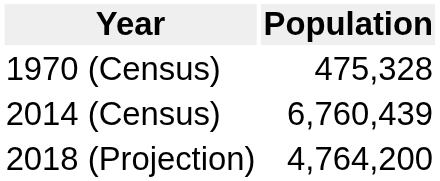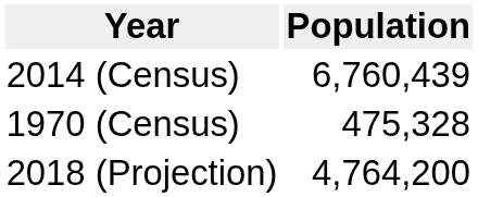rows swapped: 1970 (Census) <-> 2014 (Census)
